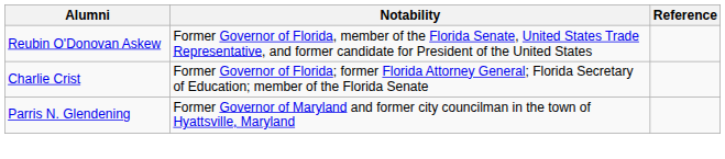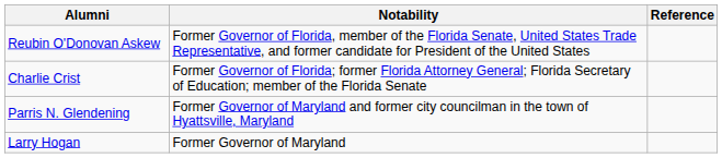+ row: Larry Hogan | Former Governor of Maryland
